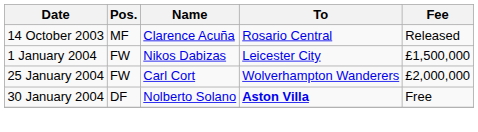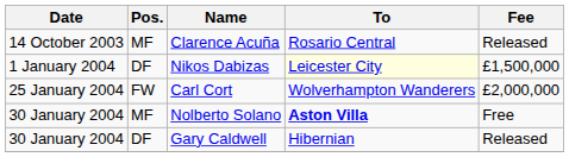Nikos Dabizas | Pos.: FW -> DF
Nikos Dabizas | To: no background -> lightyellow background
Nolberto Solano | Pos.: DF -> MF
+ row: 30 January 2004 | DF | Gary Caldwell | Hibernian | Released
